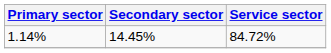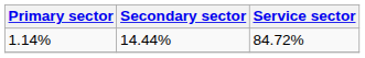1.14% | Secondary sector: 14.45% -> 14.44%
